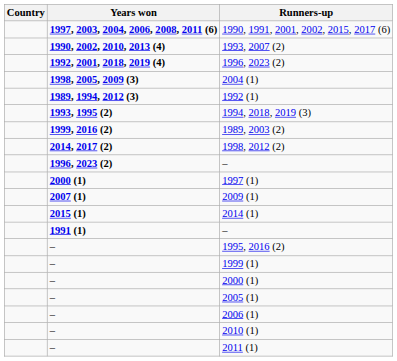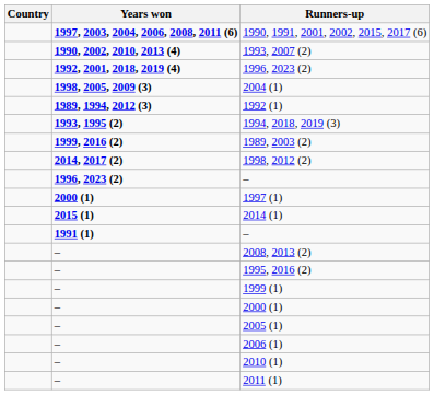- row: 2007 (1) | 2009 (1)
+ row: – | 2008, 2013 (2)
